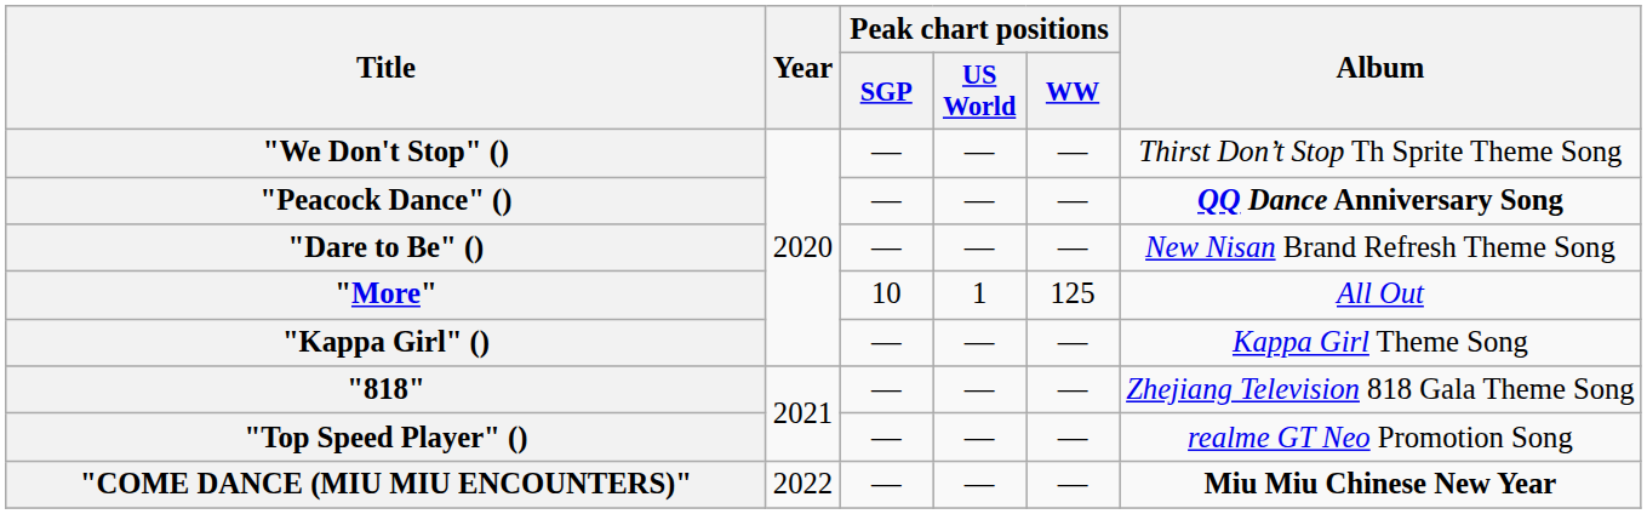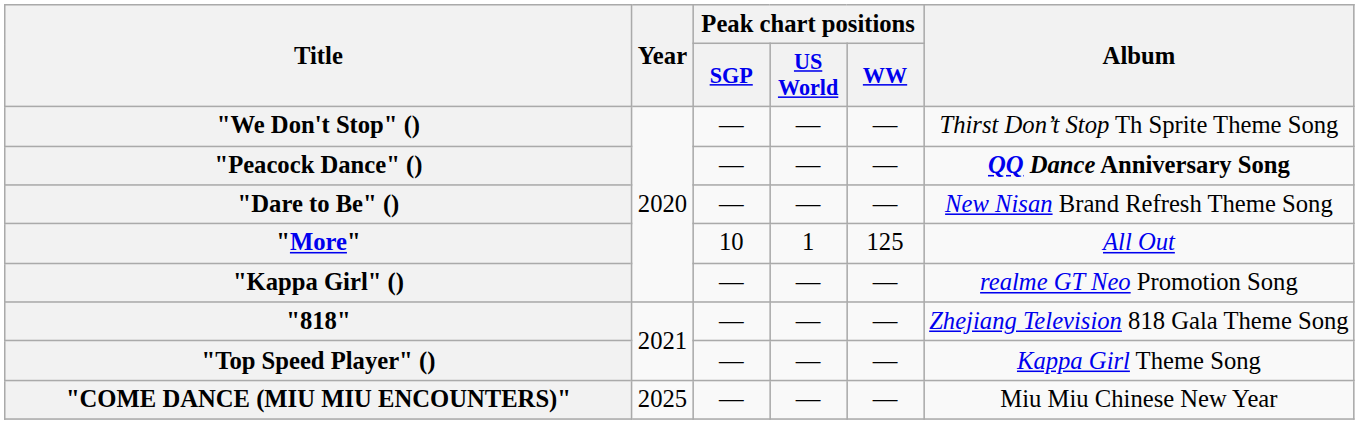"Kappa Girl" () | Album: Kappa Girl Theme Song -> realme GT Neo Promotion Song
"Top Speed Player" () | Album: realme GT Neo Promotion Song -> Kappa Girl Theme Song
"COME DANCE (MIU MIU ENCOUNTERS)" | Year: 2022 -> 2025
"COME DANCE (MIU MIU ENCOUNTERS)" | Album: bold -> normal
